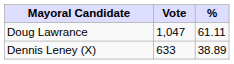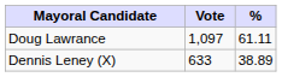Doug Lawrance | Vote: 1,047 -> 1,097
